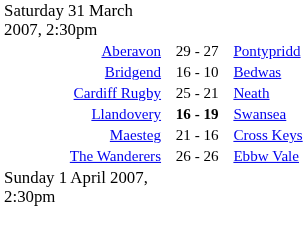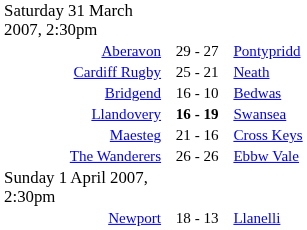rows swapped: Bridgend <-> Cardiff Rugby
+ row: Newport | 18 - 13 | Llanelli
